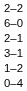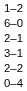rows swapped: 1–2 <-> 2–2
